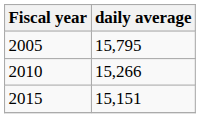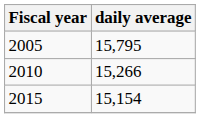2015 | daily average: 15,151 -> 15,154
